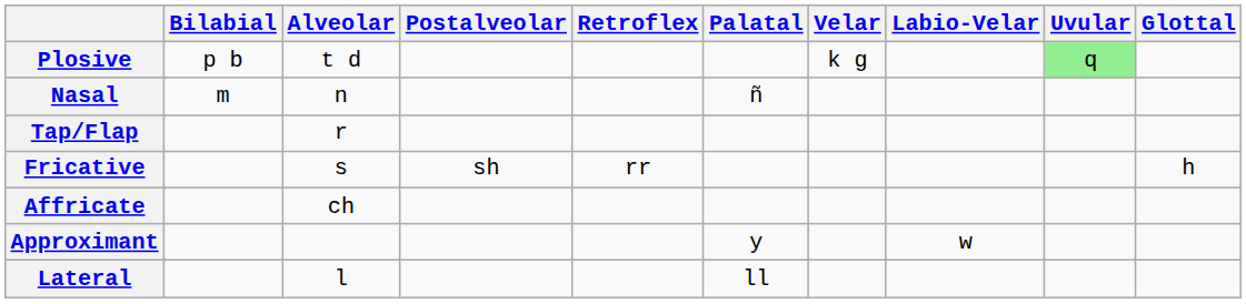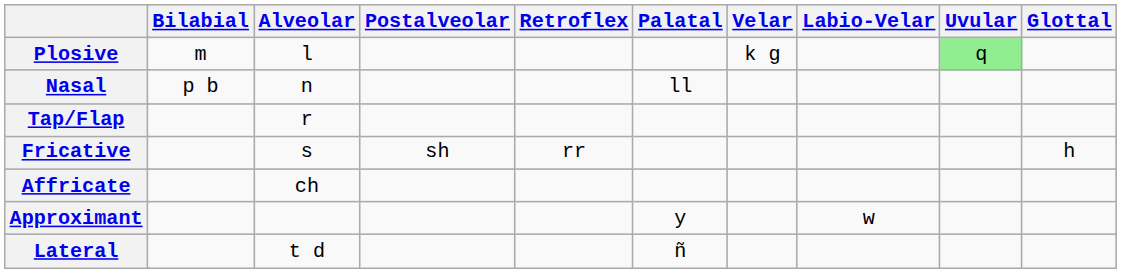Plosive | Bilabial: p b -> m
Plosive | Alveolar: t d -> l
Nasal | Bilabial: m -> p b
Nasal | Palatal: ñ -> ll
Lateral | Alveolar: l -> t d
Lateral | Palatal: ll -> ñ
